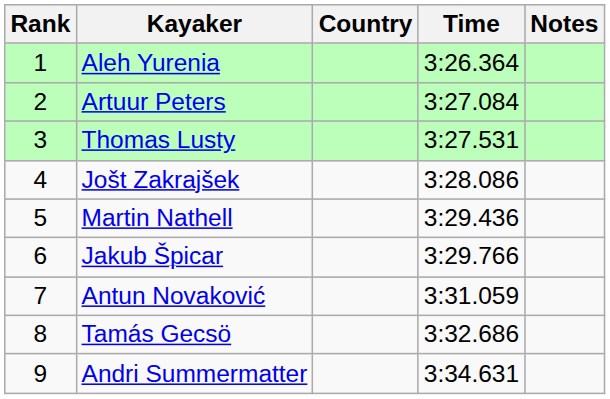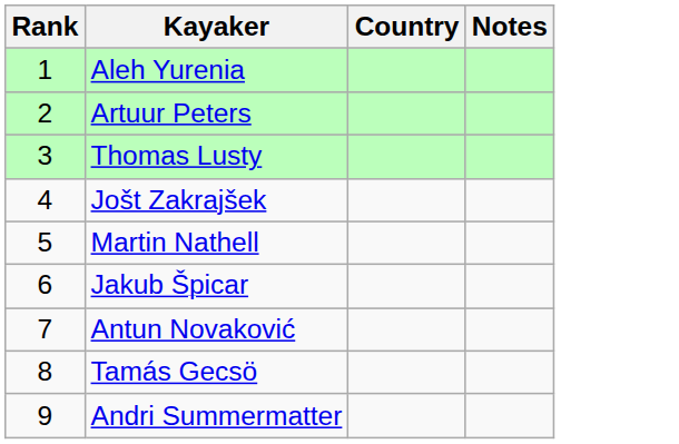- column: Time | 3:26.364 | 3:27.084 | 3:27.531 | 3:28.086 | 3:29.436 | 3:29.766 | 3:31.059 | 3:32.686 | 3:34.631
